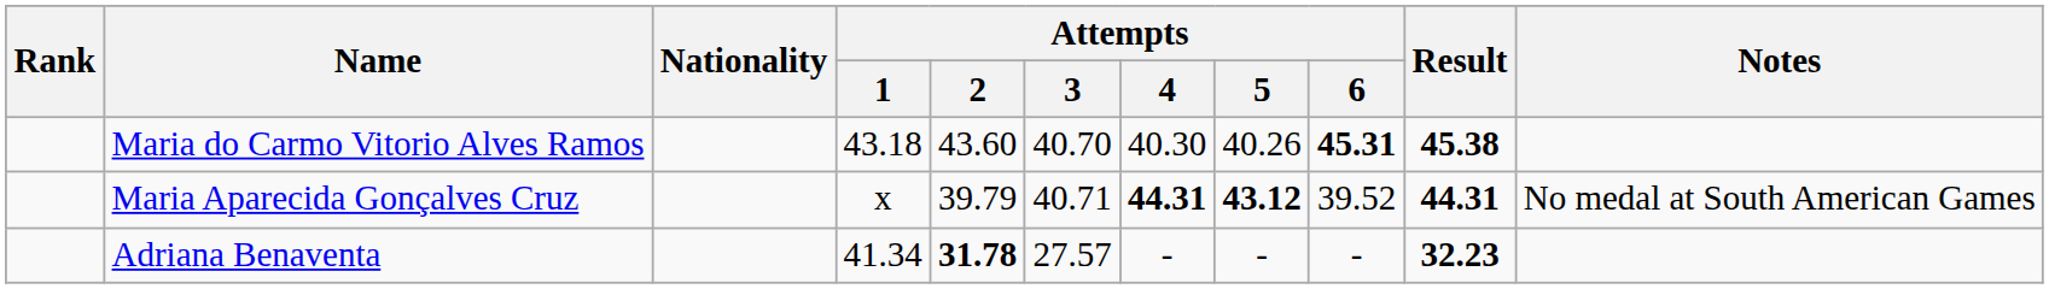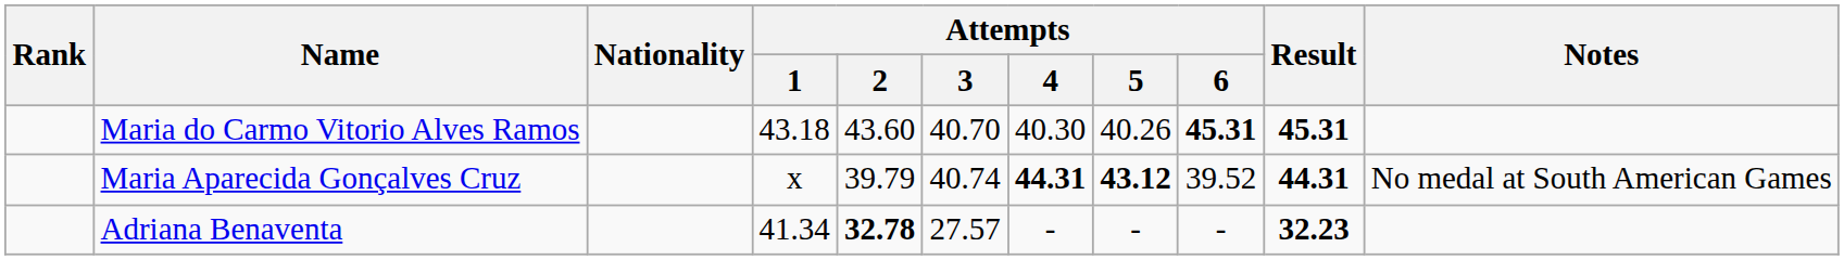Maria do Carmo Vitorio Alves Ramos | Result: 45.38 -> 45.31
Maria Aparecida Gonçalves Cruz | Attempts / 3: 40.71 -> 40.74
Adriana Benaventa | Attempts / 2: 31.78 -> 32.78
